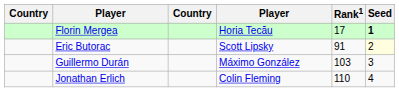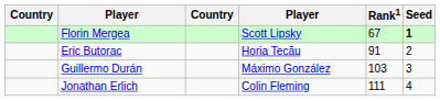Florin Mergea | column 4: Horia Tecău -> Scott Lipsky
Florin Mergea | Rank1: 17 -> 67
Eric Butorac | column 4: Scott Lipsky -> Horia Tecău
Eric Butorac | Seed: lightyellow background -> no background
Jonathan Erlich | Rank1: 110 -> 111
